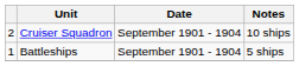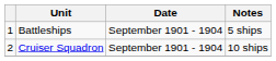rows swapped: Battleships <-> Cruiser Squadron
